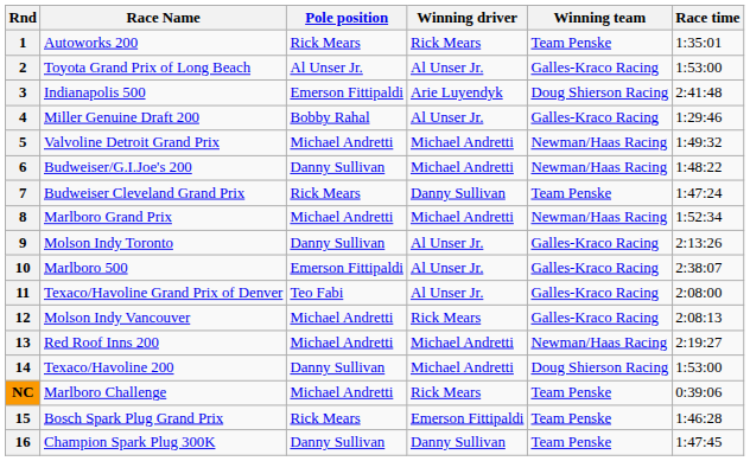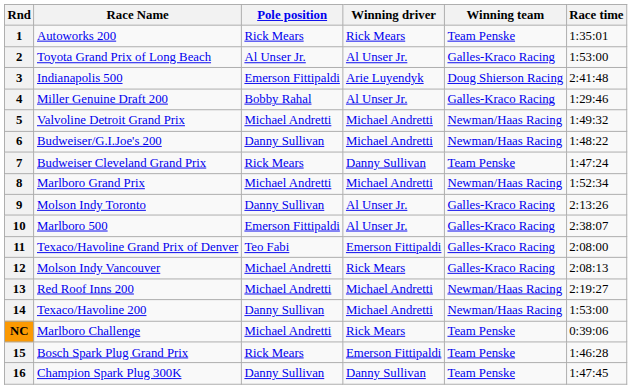11 | Winning driver: Al Unser Jr. -> Emerson Fittipaldi
14 | Winning team: Doug Shierson Racing -> Newman/Haas Racing
